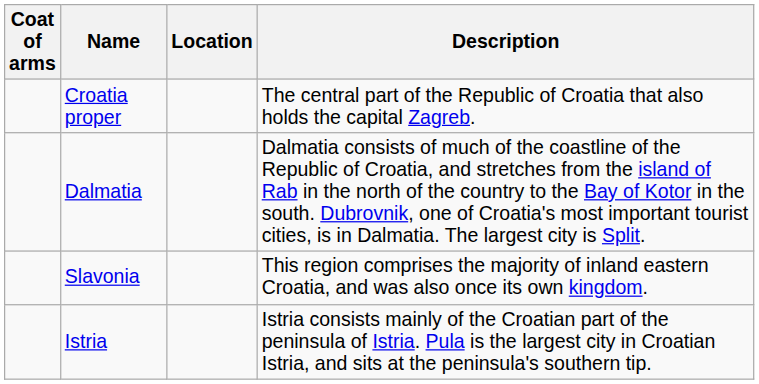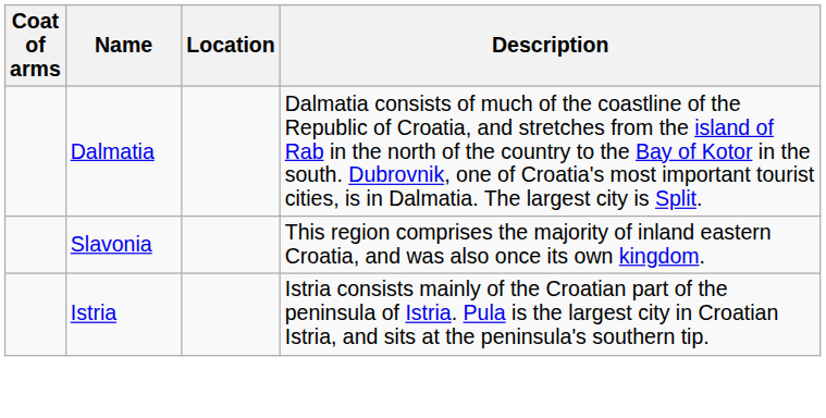- row: Croatia proper | The central part of the Republic of Croatia that also holds the capital Zagreb.
